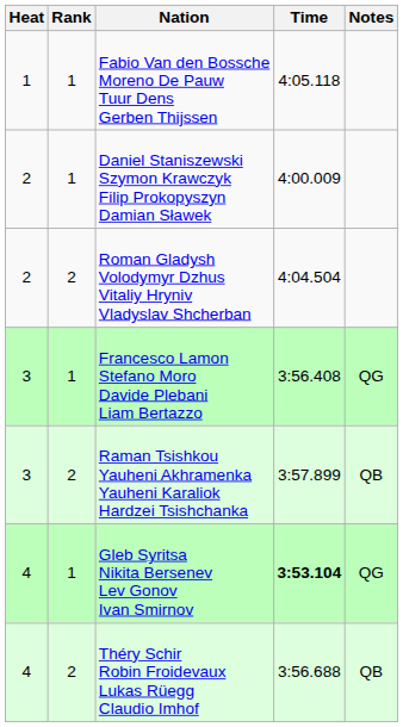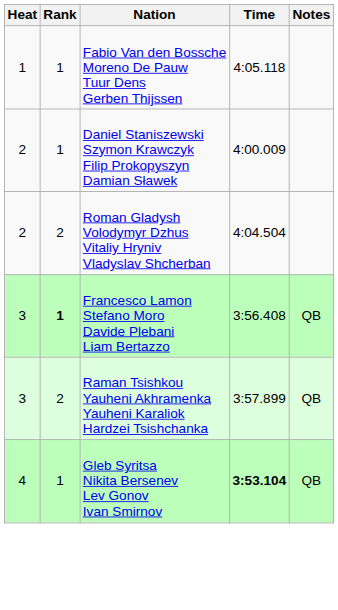Francesco Lamon Stefano Moro Davide Plebani Liam Bertazzo | Rank: normal -> bold
Francesco Lamon Stefano Moro Davide Plebani Liam Bertazzo | Notes: QG -> QB
Gleb Syritsa Nikita Bersenev Lev Gonov Ivan Smirnov | Notes: QG -> QB
- row: 4 | 2 | Théry Schir Robin Froidevaux Lukas Rüegg Claudio Imhof | 3:56.688 | QB
